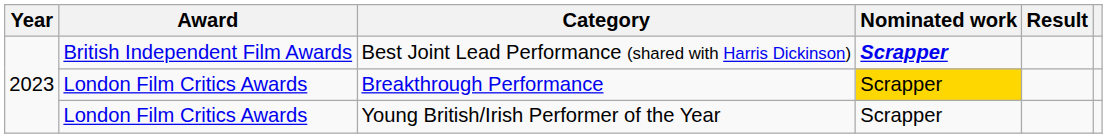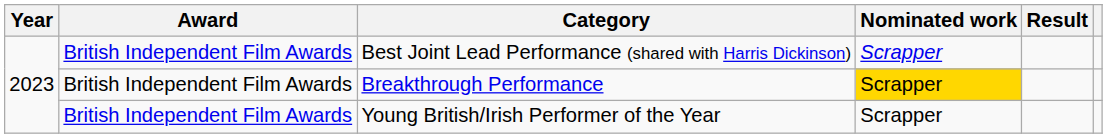Best Joint Lead Performance (shared with Harris Dickinson) | Nominated work: bold -> normal
Breakthrough Performance | Award: London Film Critics Awards -> British Independent Film Awards
Young British/Irish Performer of the Year | Award: London Film Critics Awards -> British Independent Film Awards
